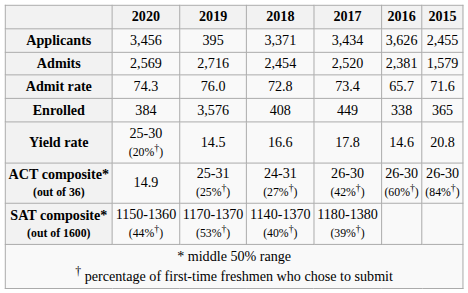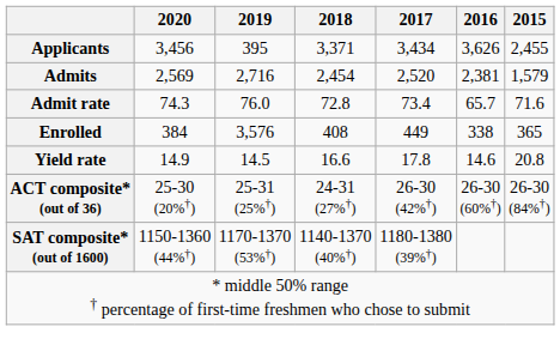Yield rate | 2020: 25-30 (20%†) -> 14.9
ACT composite* (out of 36) | 2020: 14.9 -> 25-30 (20%†)
